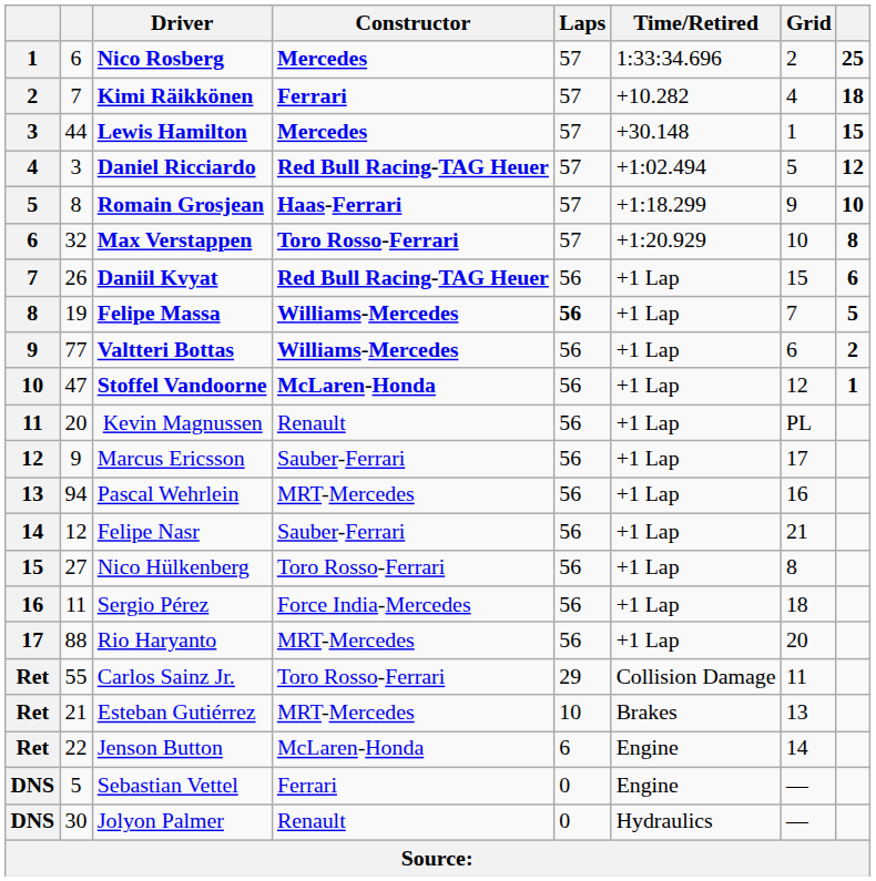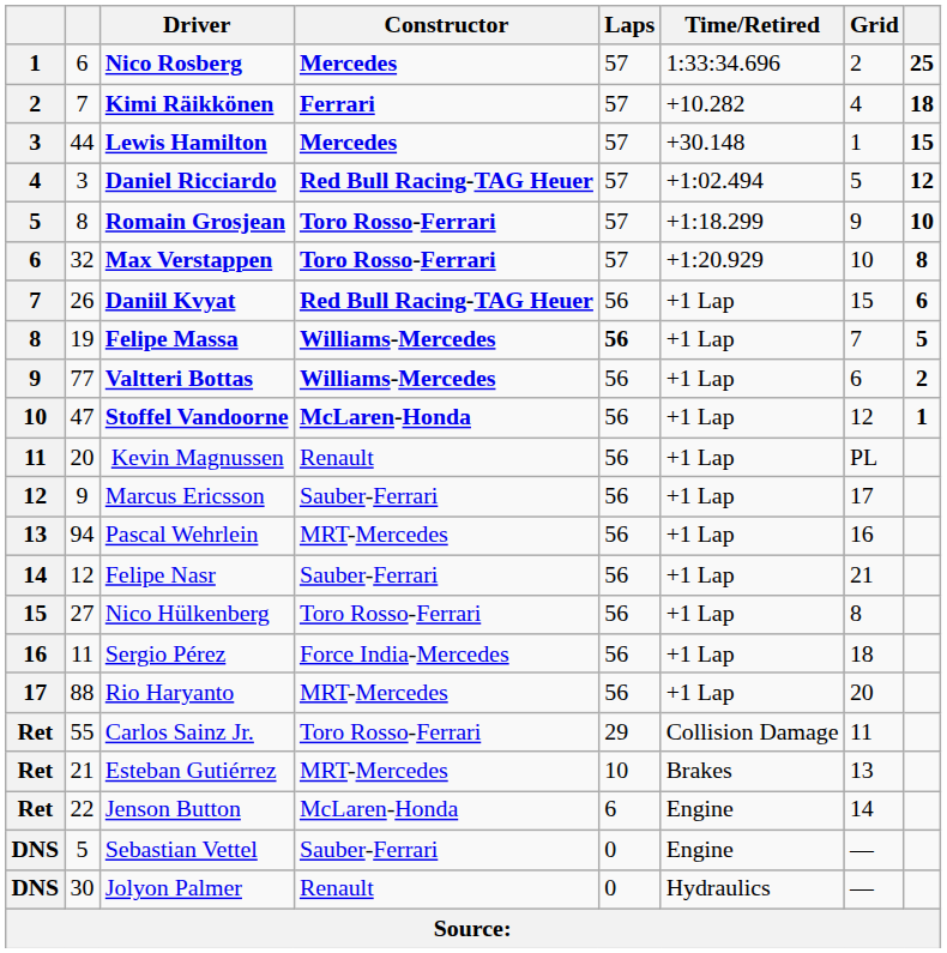Romain Grosjean | Constructor: Haas-Ferrari -> Toro Rosso-Ferrari
Sebastian Vettel | Constructor: Ferrari -> Sauber-Ferrari
